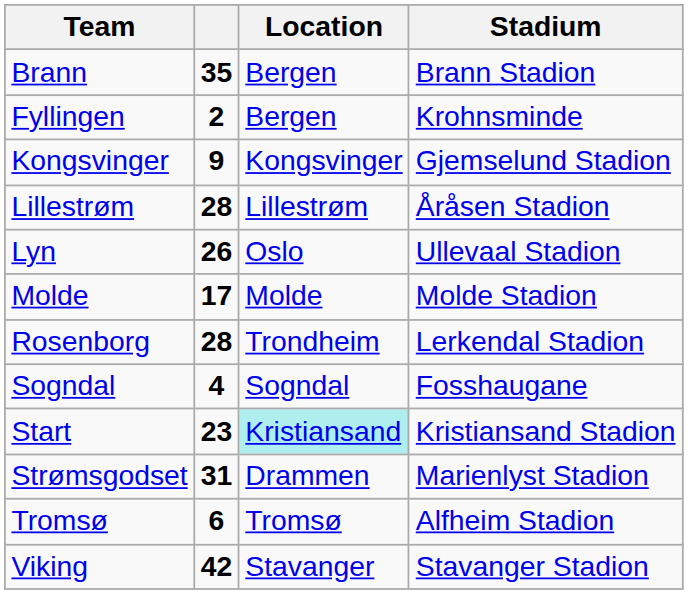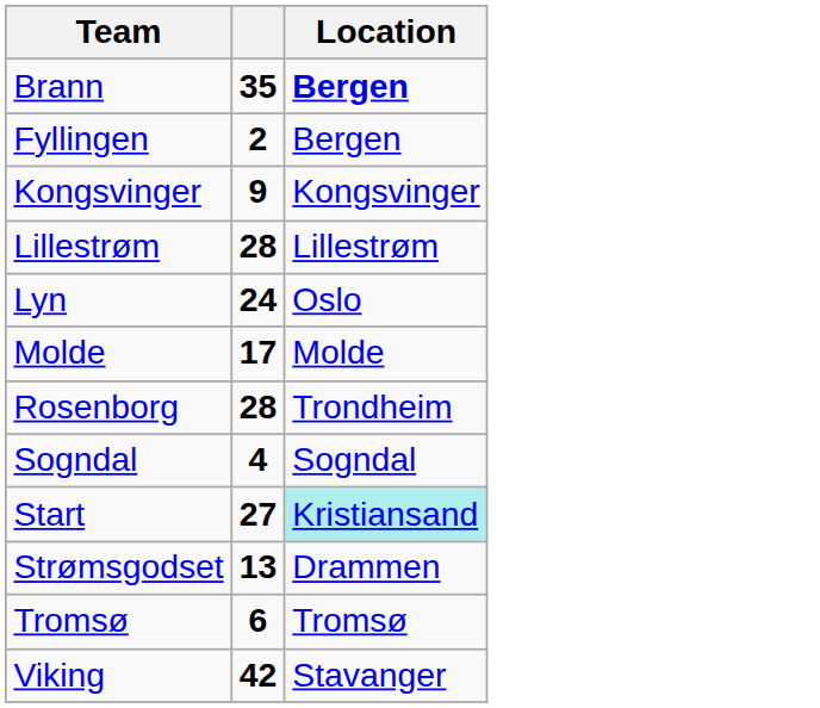- column: Stadium | Brann Stadion | Krohnsminde | Gjemselund Stadion | Åråsen Stadion | Ullevaal Stadion | Molde Stadion | Lerkendal Stadion | Fosshaugane | Kristiansand Stadion | Marienlyst Stadion | Alfheim Stadion | Stavanger Stadion
Brann | Location: normal -> bold
Lyn | column 2: 26 -> 24
Start | column 2: 23 -> 27
Strømsgodset | column 2: 31 -> 13
